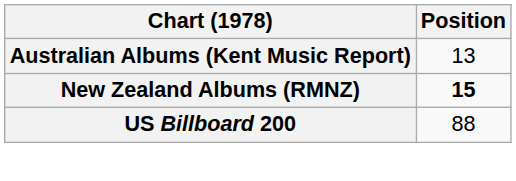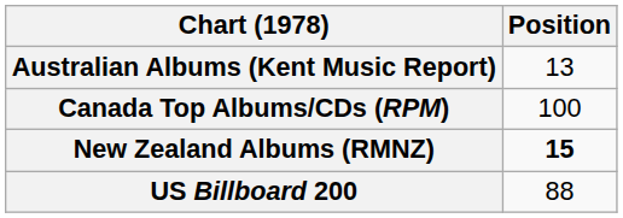+ row: Canada Top Albums/CDs (RPM) | 100
